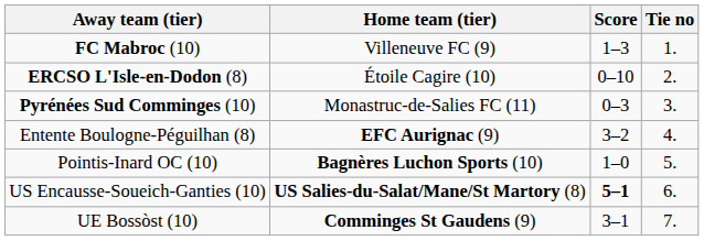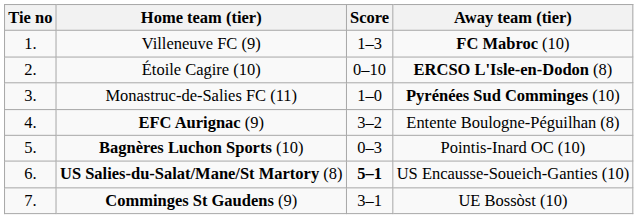columns swapped: Tie no <-> Away team (tier)
Monastruc-de-Salies FC (11) | Score: 0–3 -> 1–0
Bagnères Luchon Sports (10) | Score: 1–0 -> 0–3
